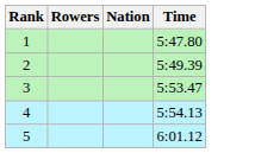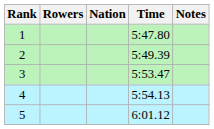+ column: Notes
